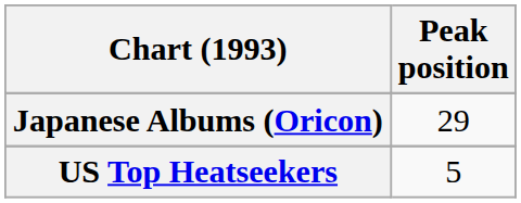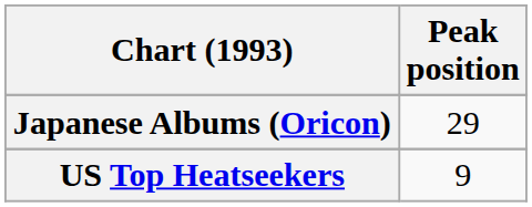US Top Heatseekers | Peak position: 5 -> 9
